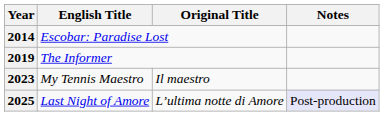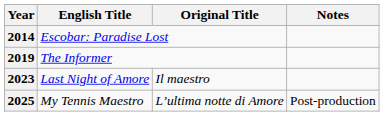2023 | English Title: My Tennis Maestro -> Last Night of Amore
2025 | English Title: Last Night of Amore -> My Tennis Maestro
2025 | Notes: lavender background -> no background
